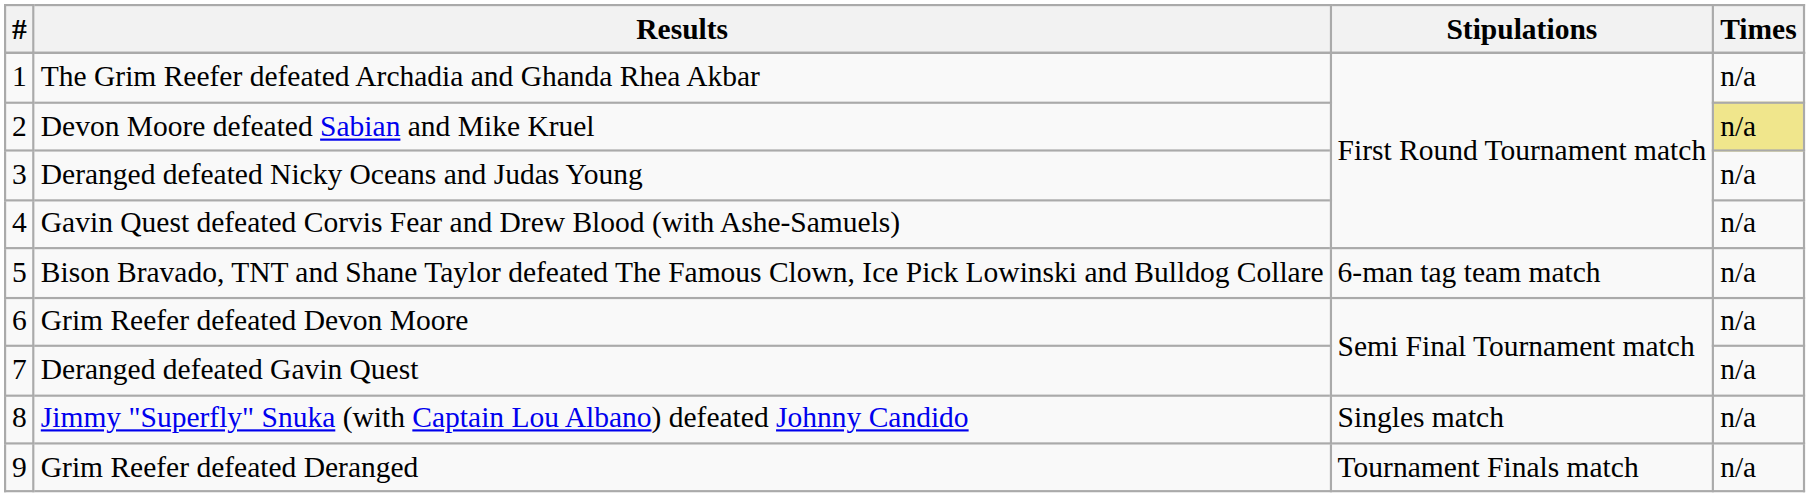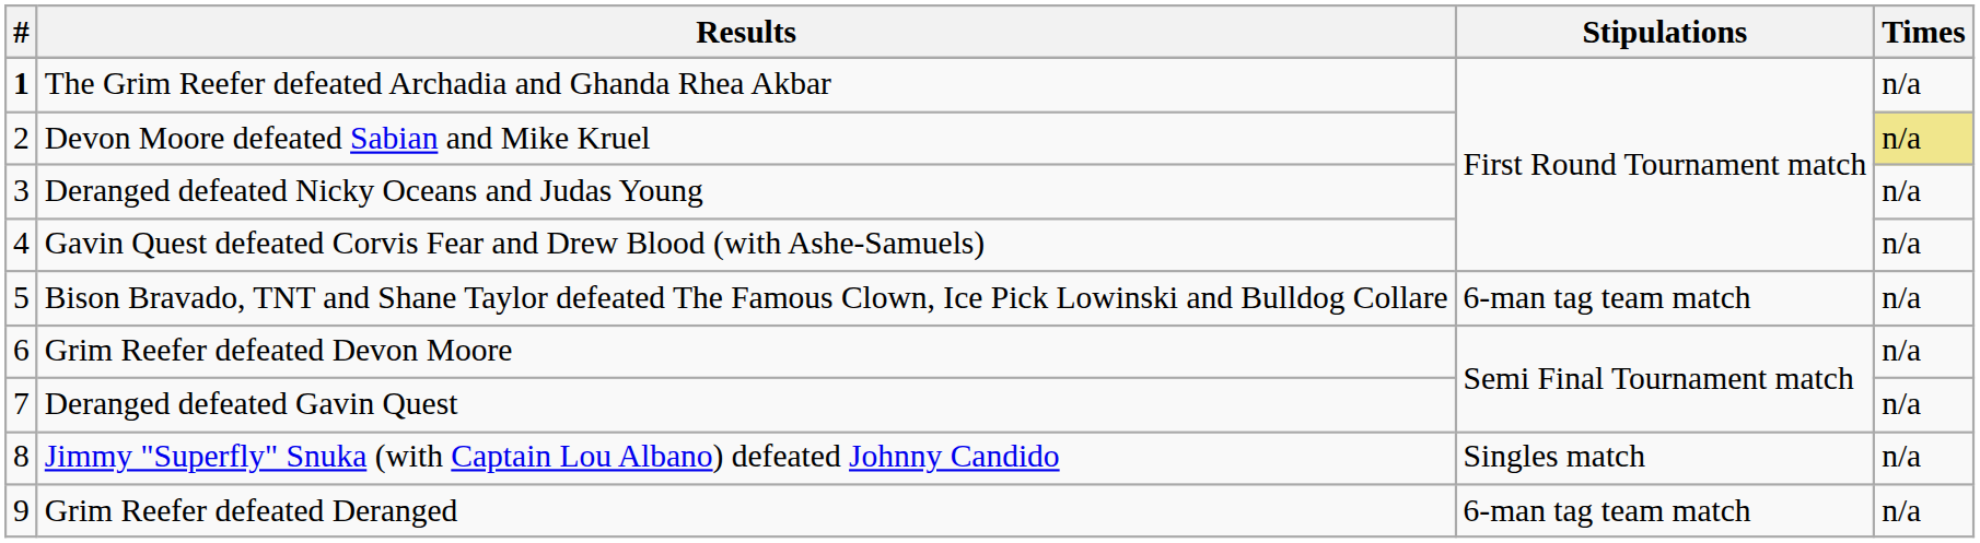The Grim Reefer defeated Archadia and Ghanda Rhea Akbar | #: normal -> bold
Grim Reefer defeated Deranged | Stipulations: Tournament Finals match -> 6-man tag team match
